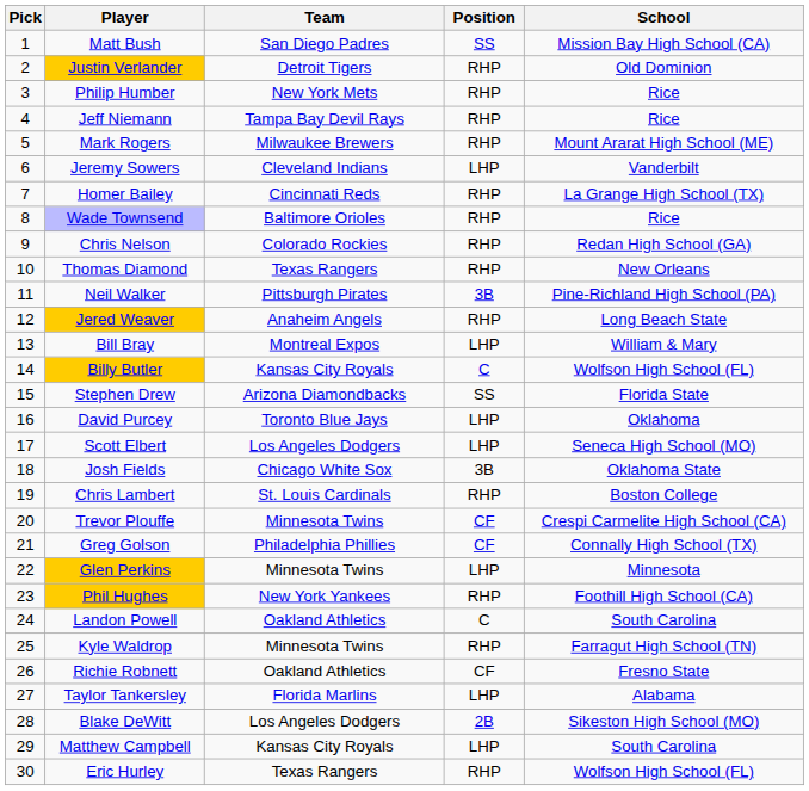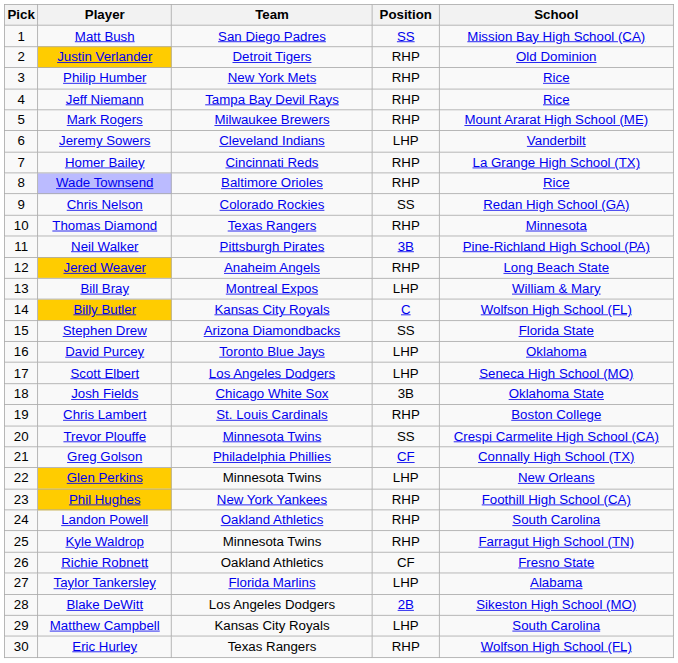Chris Nelson | Position: RHP -> SS
Thomas Diamond | School: New Orleans -> Minnesota
Trevor Plouffe | Position: CF -> SS
Glen Perkins | School: Minnesota -> New Orleans
Landon Powell | Position: C -> RHP
